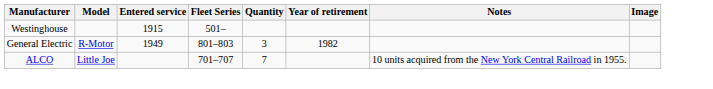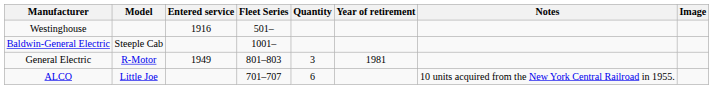Westinghouse | Entered service: 1915 -> 1916
+ row: Baldwin-General Electric | Steeple Cab | 1001–
General Electric | Year of retirement: 1982 -> 1981
ALCO | Quantity: 7 -> 6
